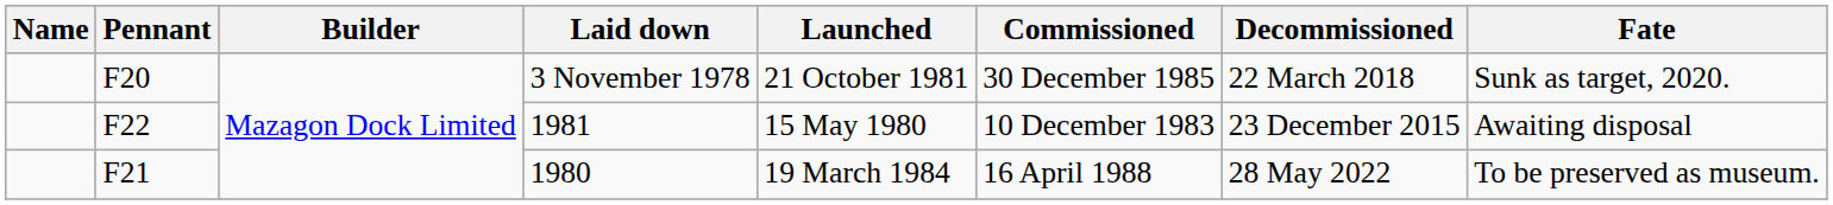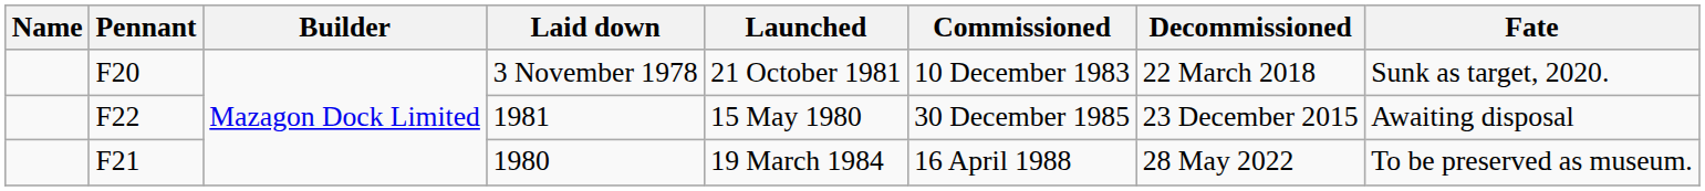F20 | Commissioned: 30 December 1985 -> 10 December 1983
F22 | Commissioned: 10 December 1983 -> 30 December 1985
